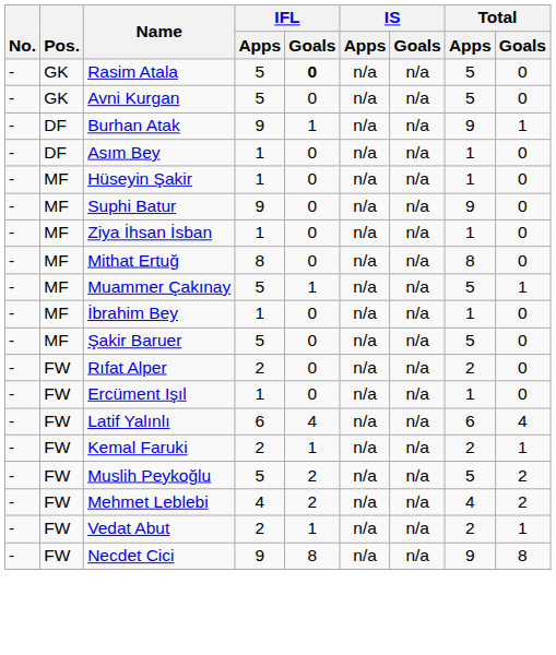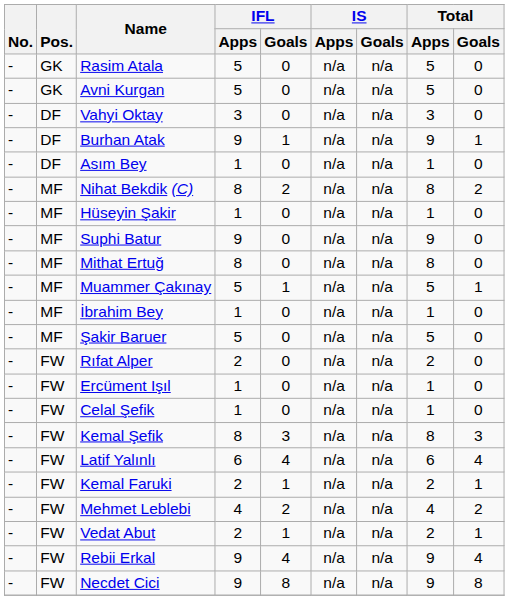Rasim Atala | IFL / Goals: bold -> normal
+ row: - | DF | Vahyi Oktay | 3 | 0 | n/a | n/a | 3 | 0
+ row: - | MF | Nihat Bekdik (C) | 8 | 2 | n/a | n/a | 8 | 2
- row: - | MF | Ziya İhsan İsban | 1 | 0 | n/a | n/a | 1 | 0
+ row: - | FW | Celal Şefik | 1 | 0 | n/a | n/a | 1 | 0
+ row: - | FW | Kemal Şefik | 8 | 3 | n/a | n/a | 8 | 3
- row: - | FW | Muslih Peykoğlu | 5 | 2 | n/a | n/a | 5 | 2
+ row: - | FW | Rebii Erkal | 9 | 4 | n/a | n/a | 9 | 4
